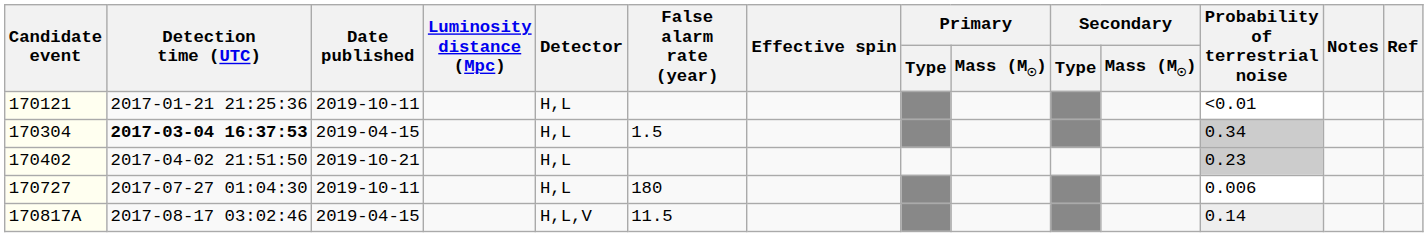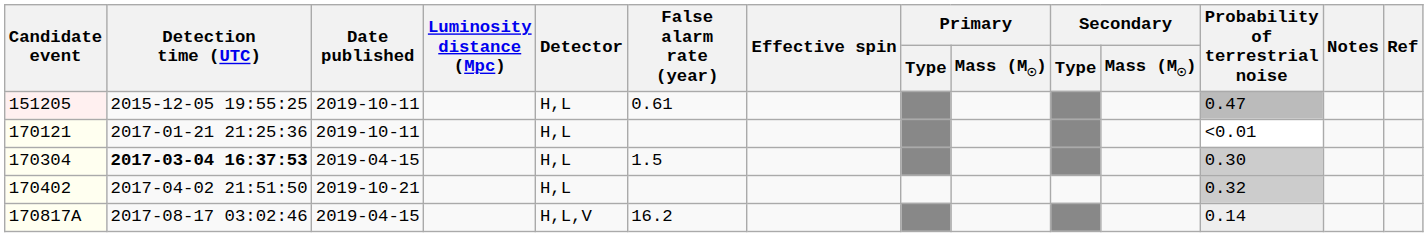+ row: 151205 | 2015-12-05 19:55:25 | 2019-10-11 | H,L | 0.61 | 0.47
170304 | Probability of terrestrial noise: 0.34 -> 0.30
170402 | Probability of terrestrial noise: 0.23 -> 0.32
- row: 170727 | 2017-07-27 01:04:30 | 2019-10-11 | H,L | 180 | 0.006
170817A | False alarm rate (year): 11.5 -> 16.2
